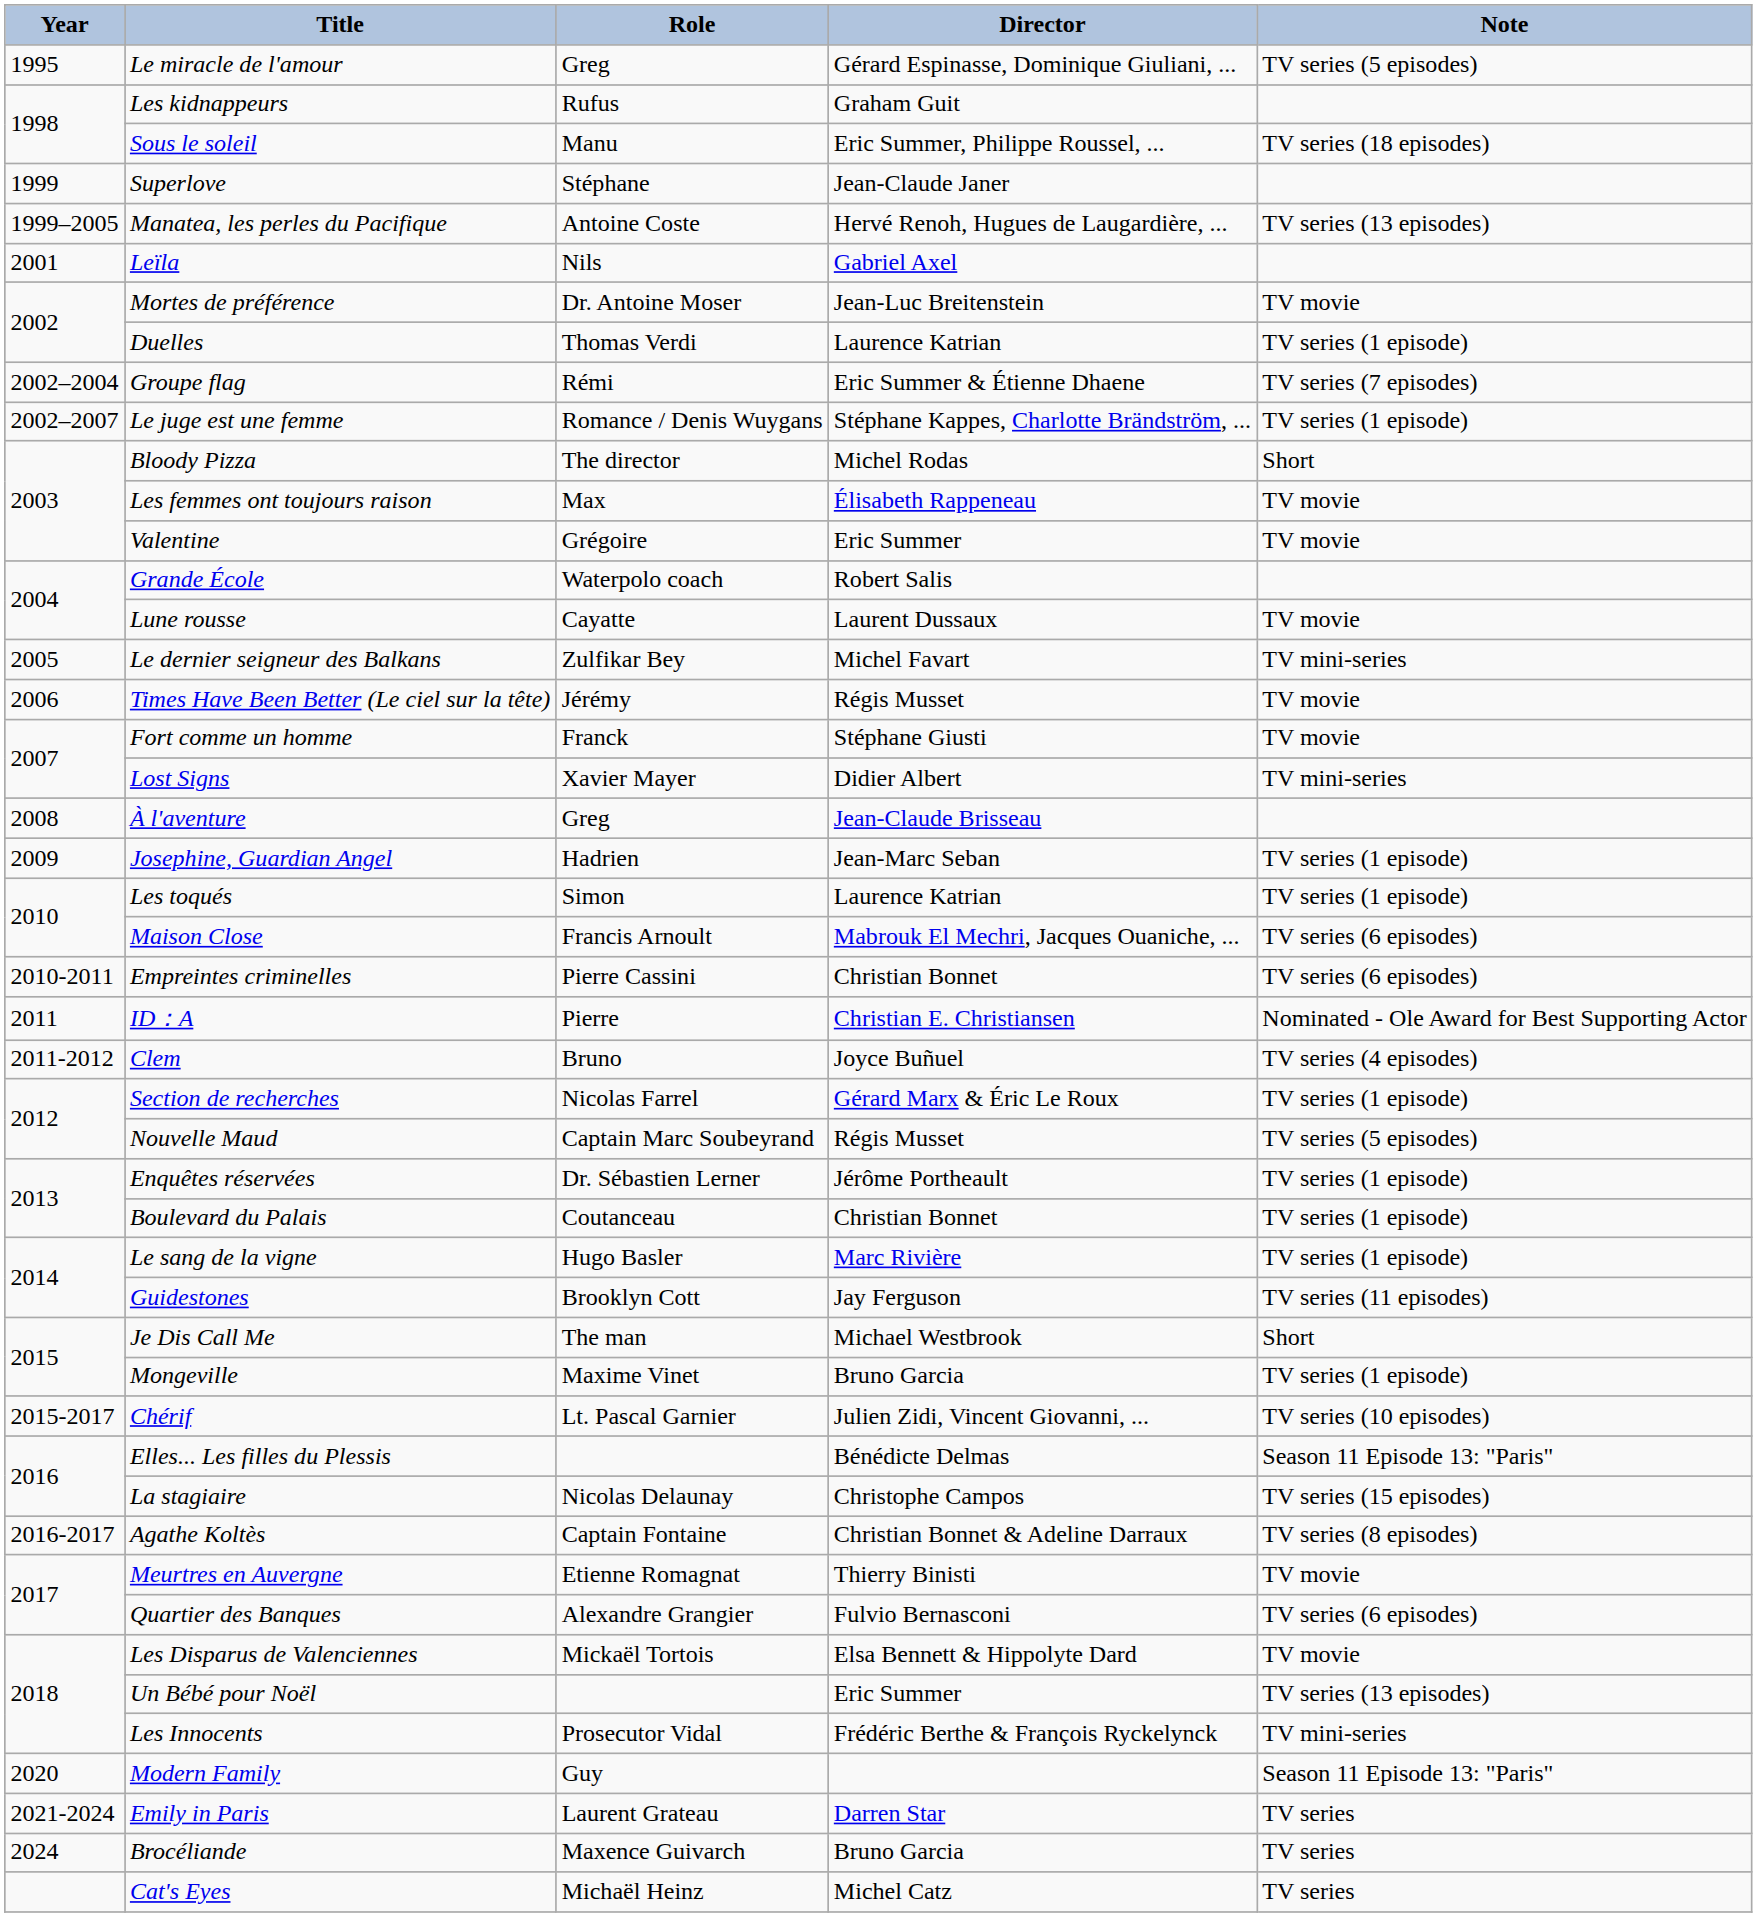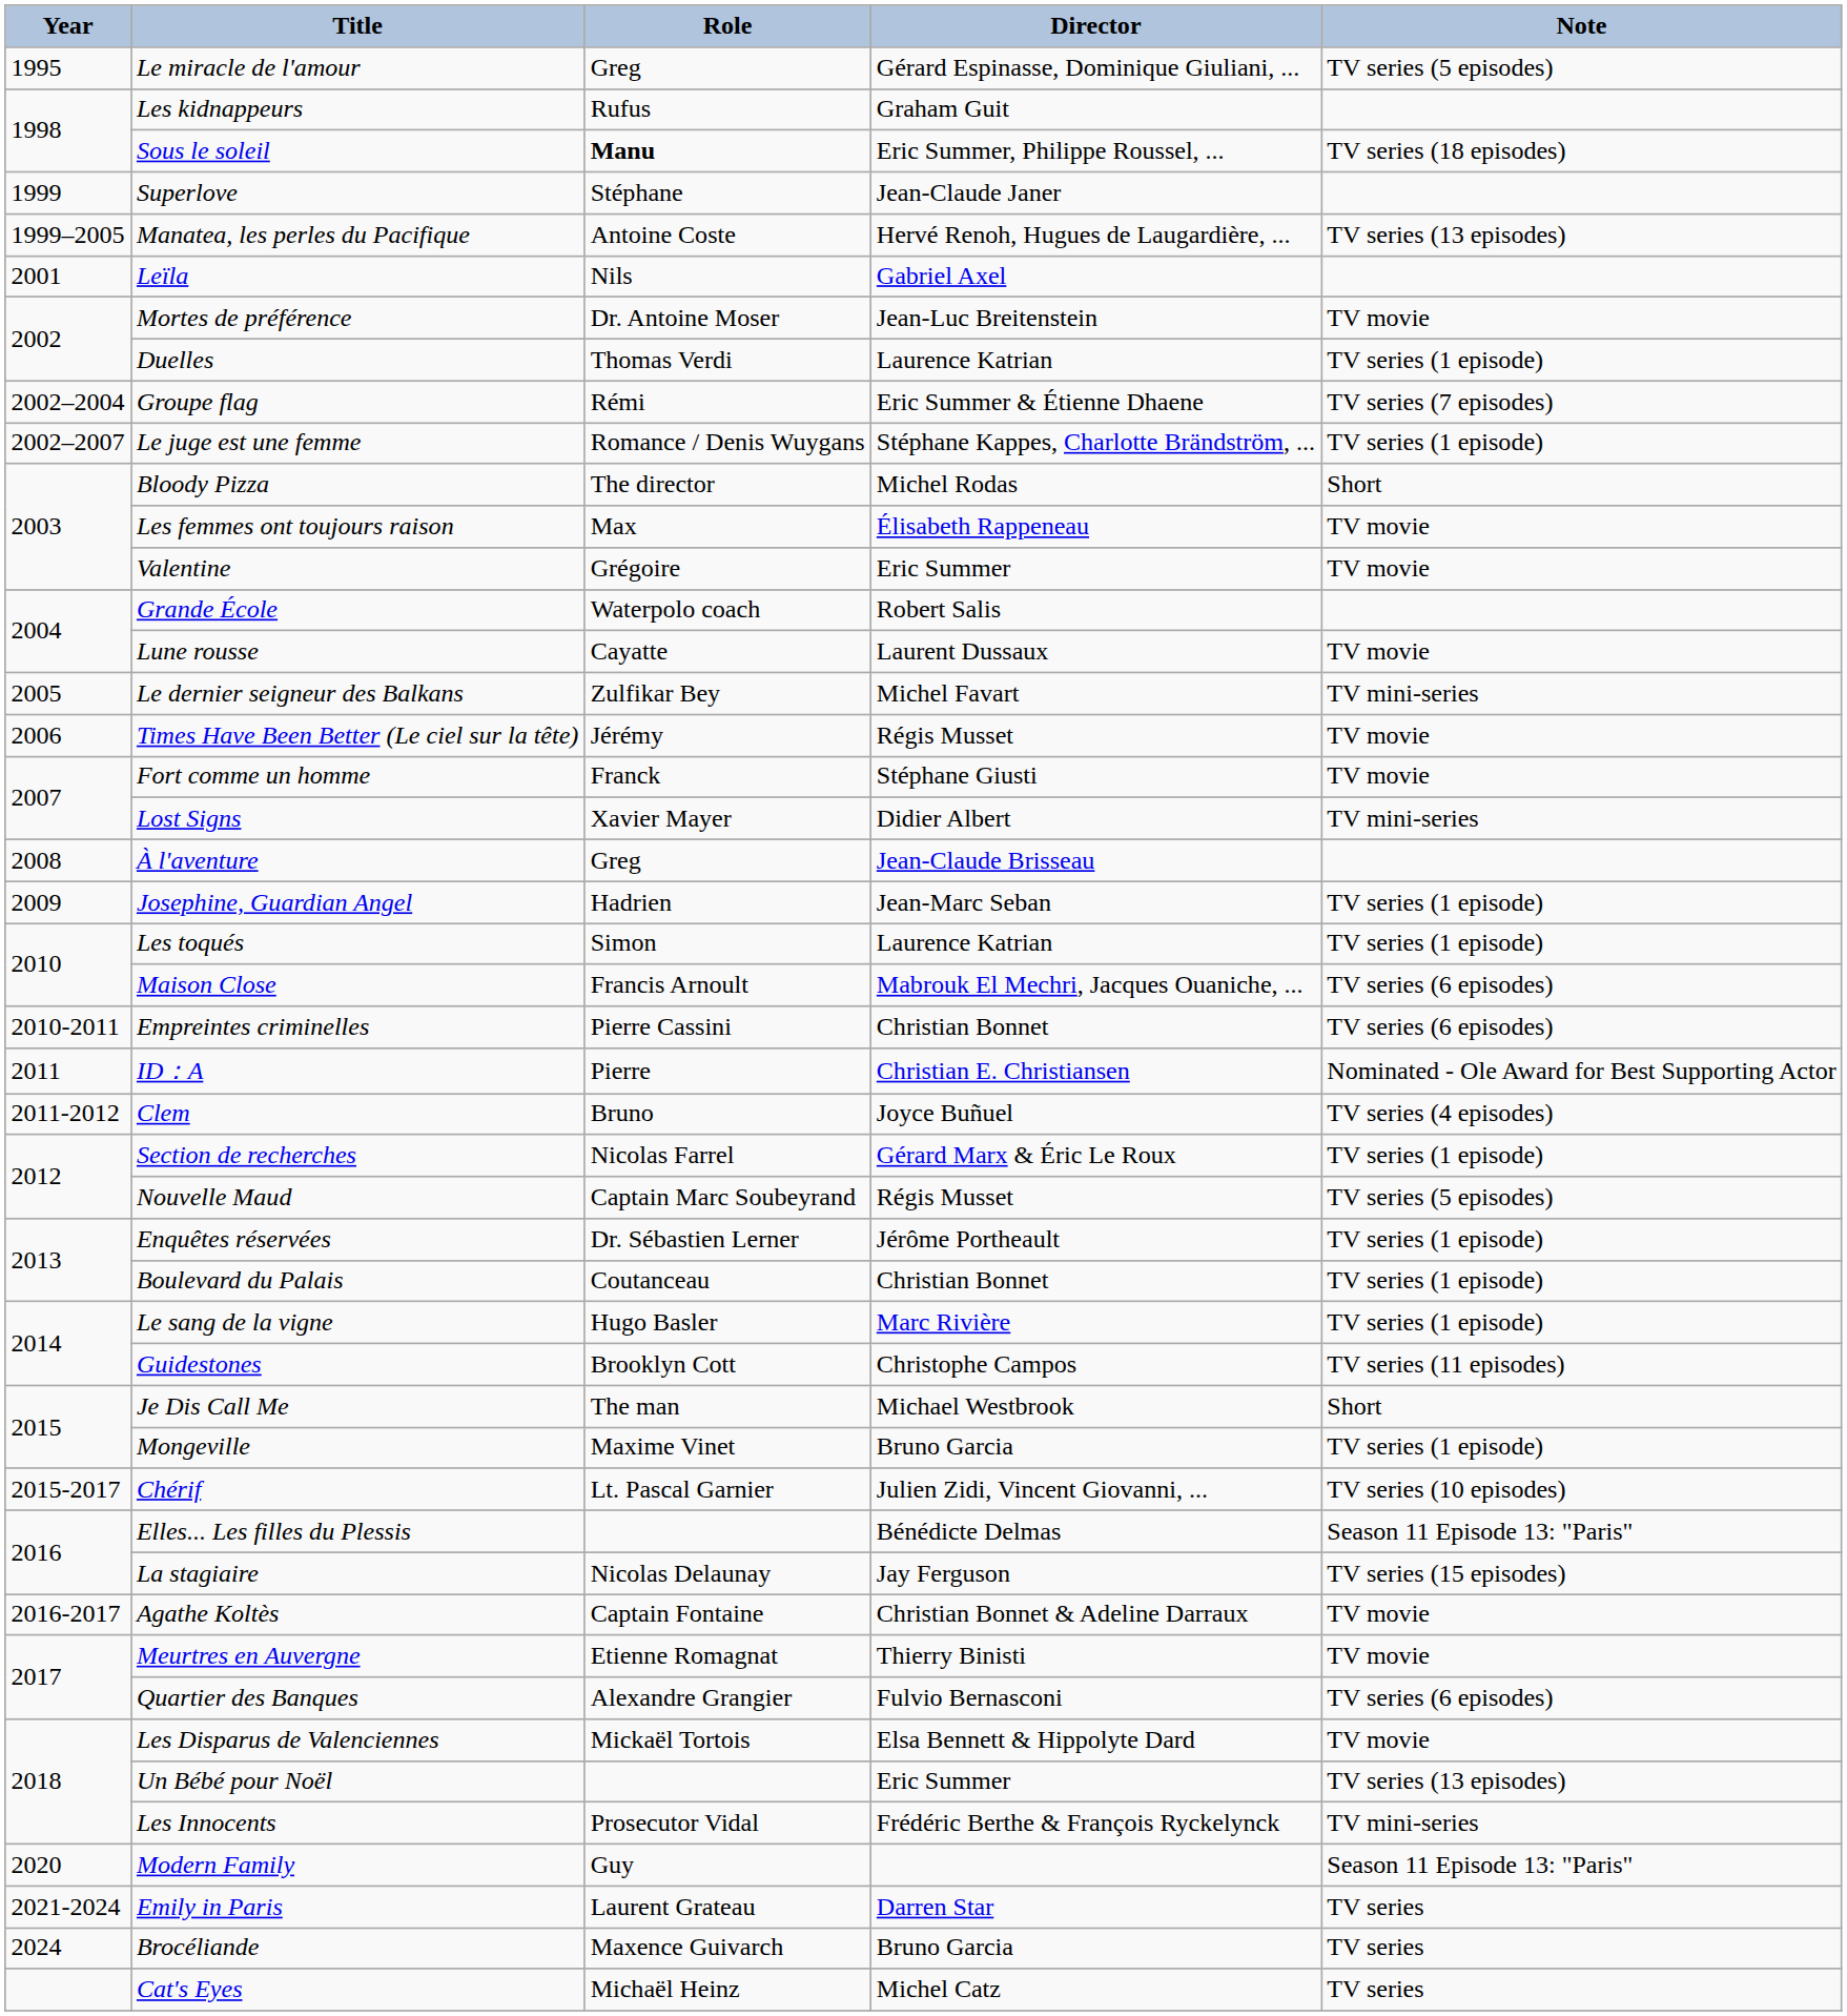Sous le soleil | Role: normal -> bold
Guidestones | Director: Jay Ferguson -> Christophe Campos
La stagiaire | Director: Christophe Campos -> Jay Ferguson
Agathe Koltès | Note: TV series (8 episodes) -> TV movie
